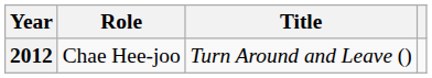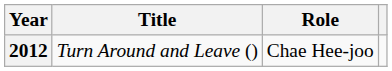columns swapped: Title <-> Role
